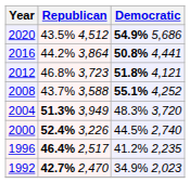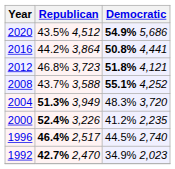2000 | Democratic: 44.5% 2,740 -> 41.2% 2,235
1996 | Democratic: 41.2% 2,235 -> 44.5% 2,740
